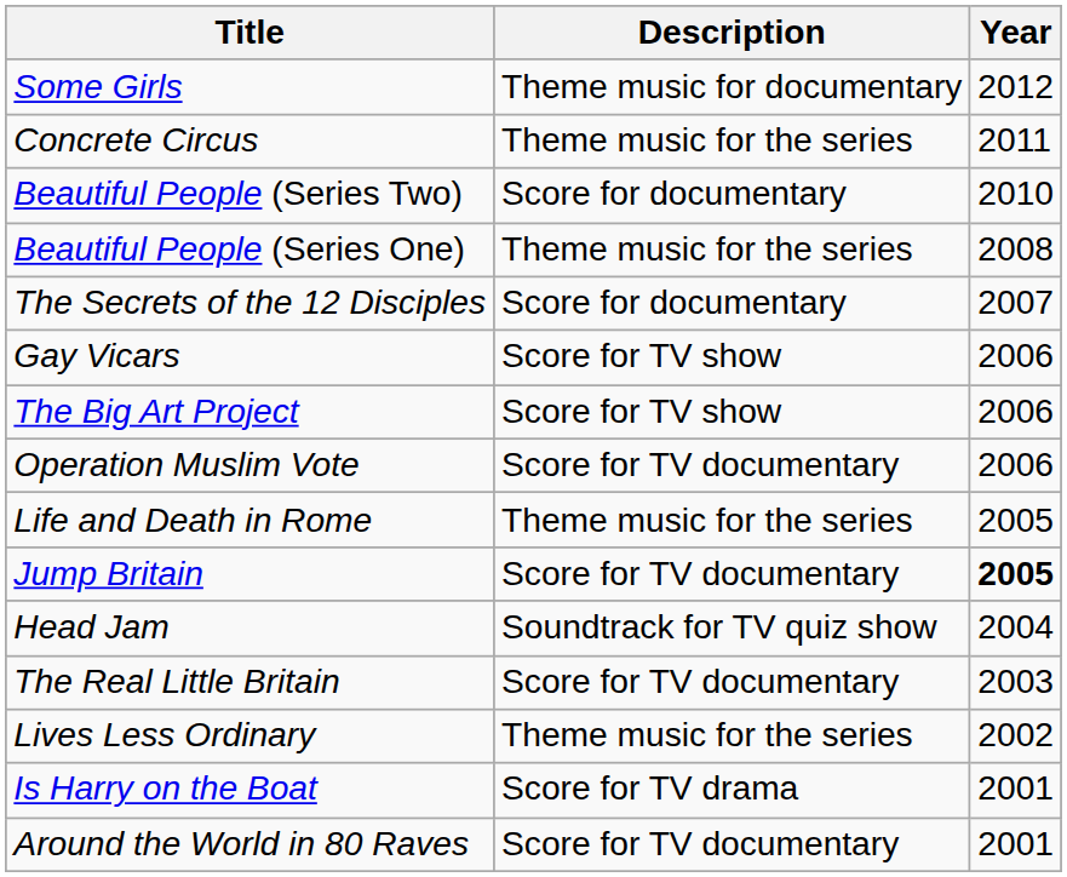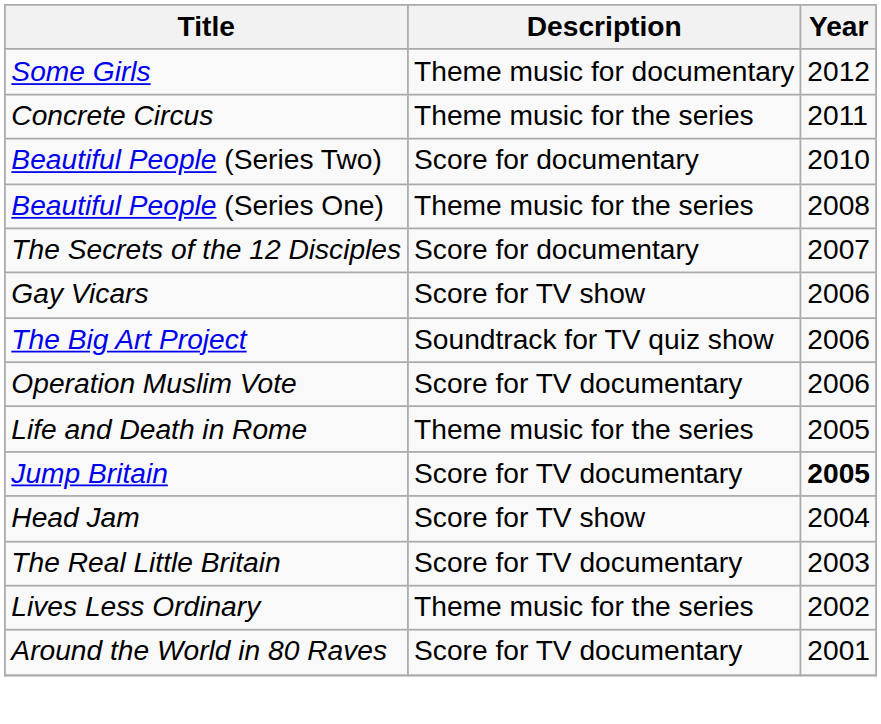The Big Art Project | Description: Score for TV show -> Soundtrack for TV quiz show
Head Jam | Description: Soundtrack for TV quiz show -> Score for TV show
- row: Is Harry on the Boat | Score for TV drama | 2001
